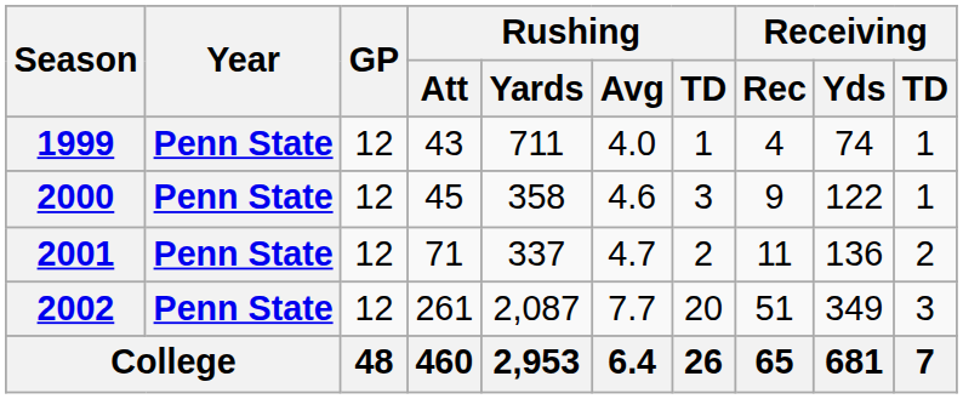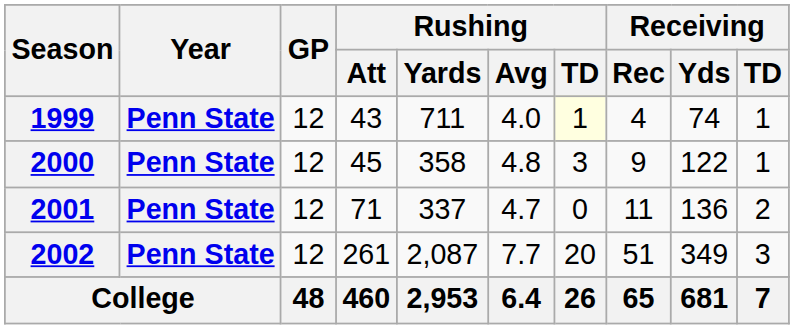1999 | Rushing / TD: no background -> lightyellow background
2000 | Rushing / Avg: 4.6 -> 4.8
2001 | Rushing / TD: 2 -> 0
